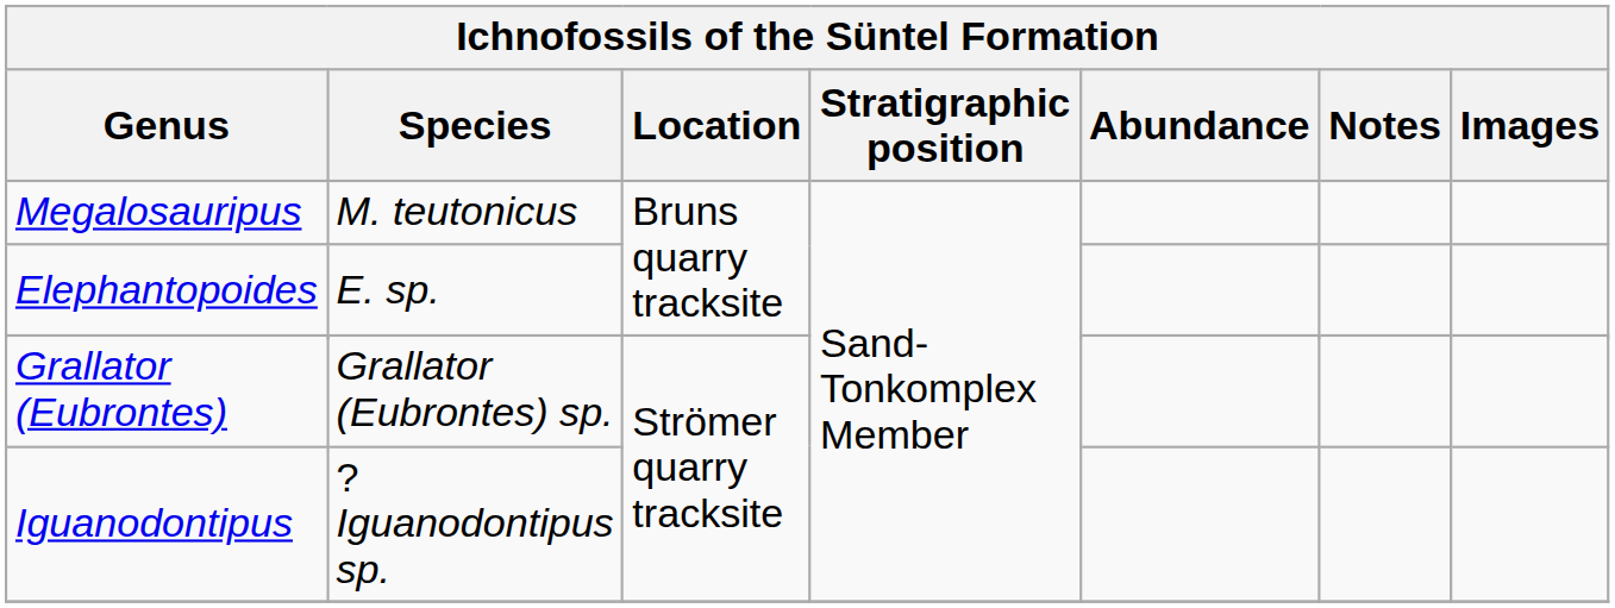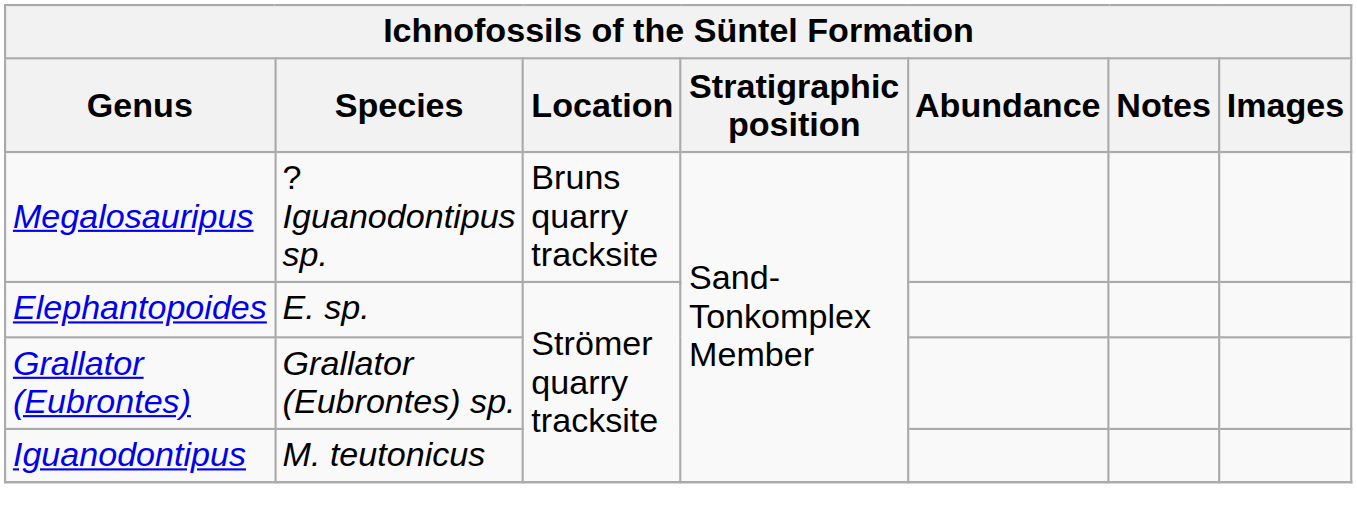Megalosauripus | Species: M. teutonicus -> ?Iguanodontipus sp.
Iguanodontipus | Species: ?Iguanodontipus sp. -> M. teutonicus
